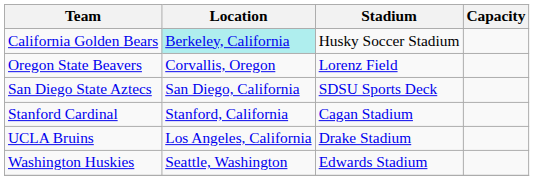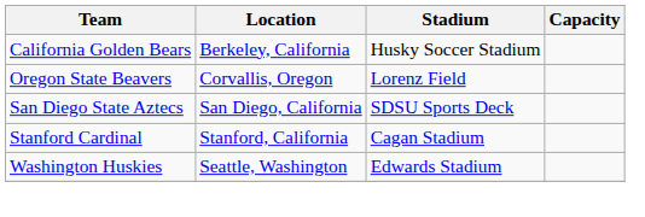California Golden Bears | Location: paleturquoise background -> no background
- row: UCLA Bruins | Los Angeles, California | Drake Stadium
